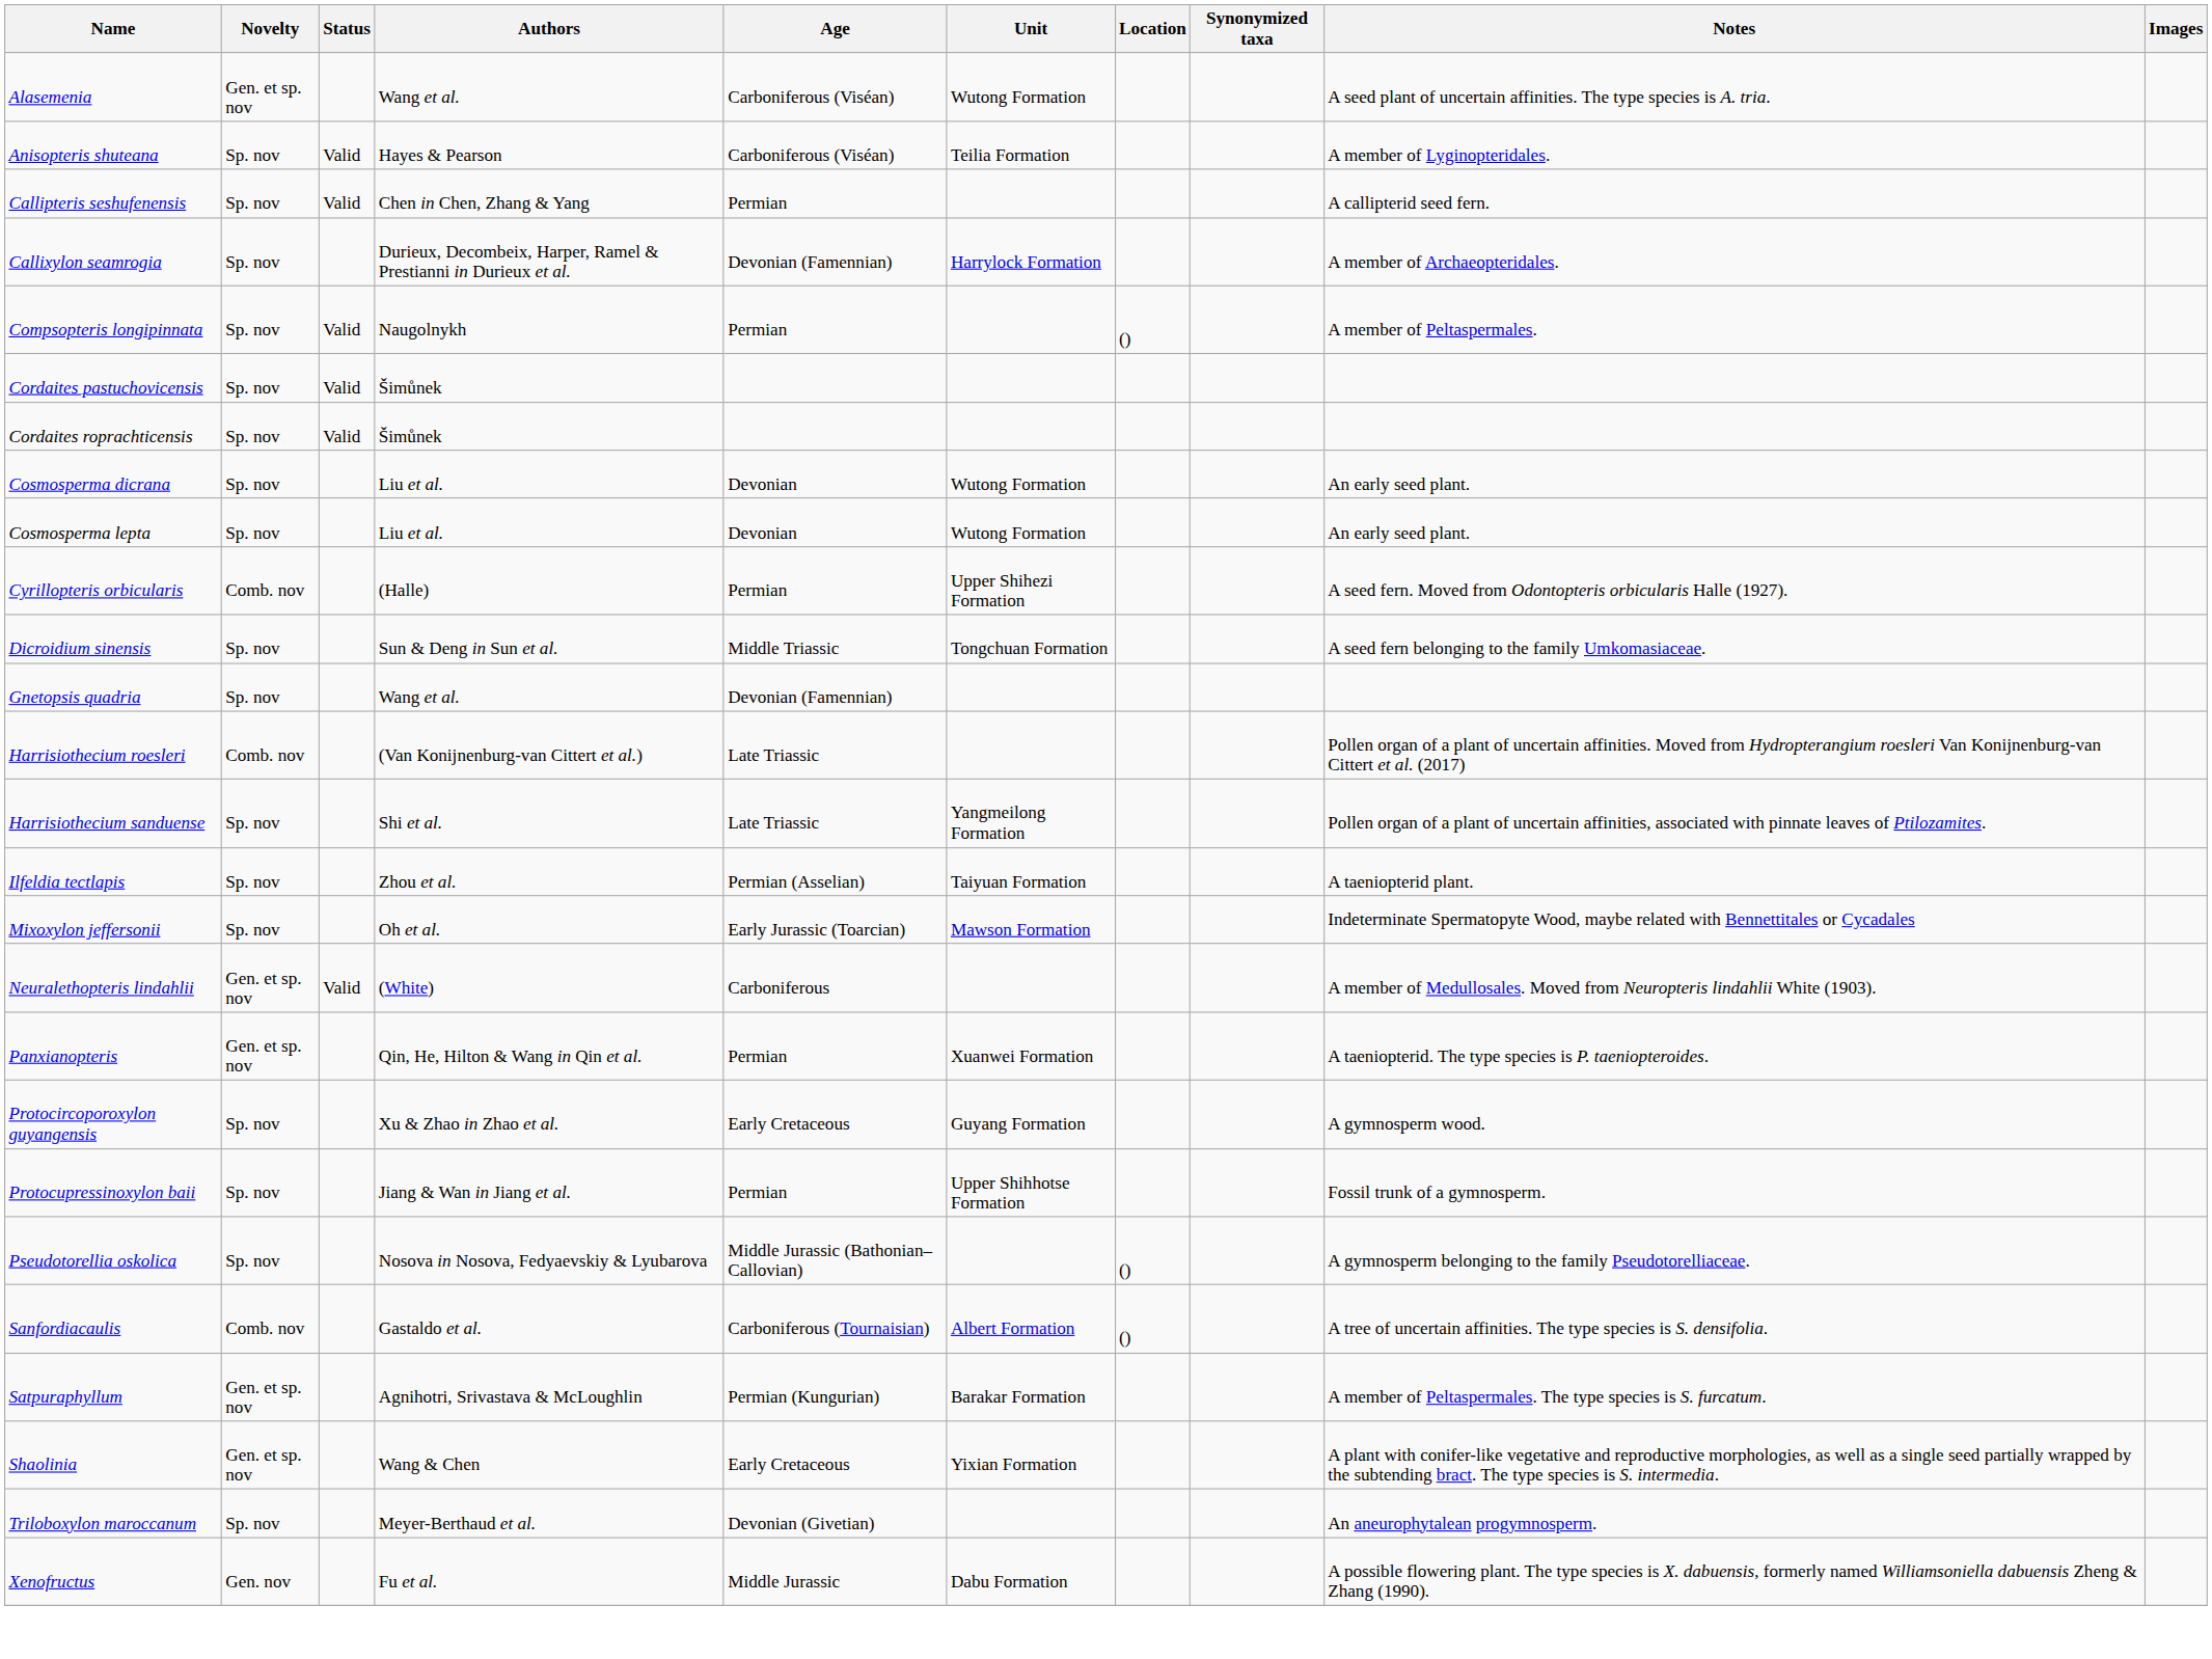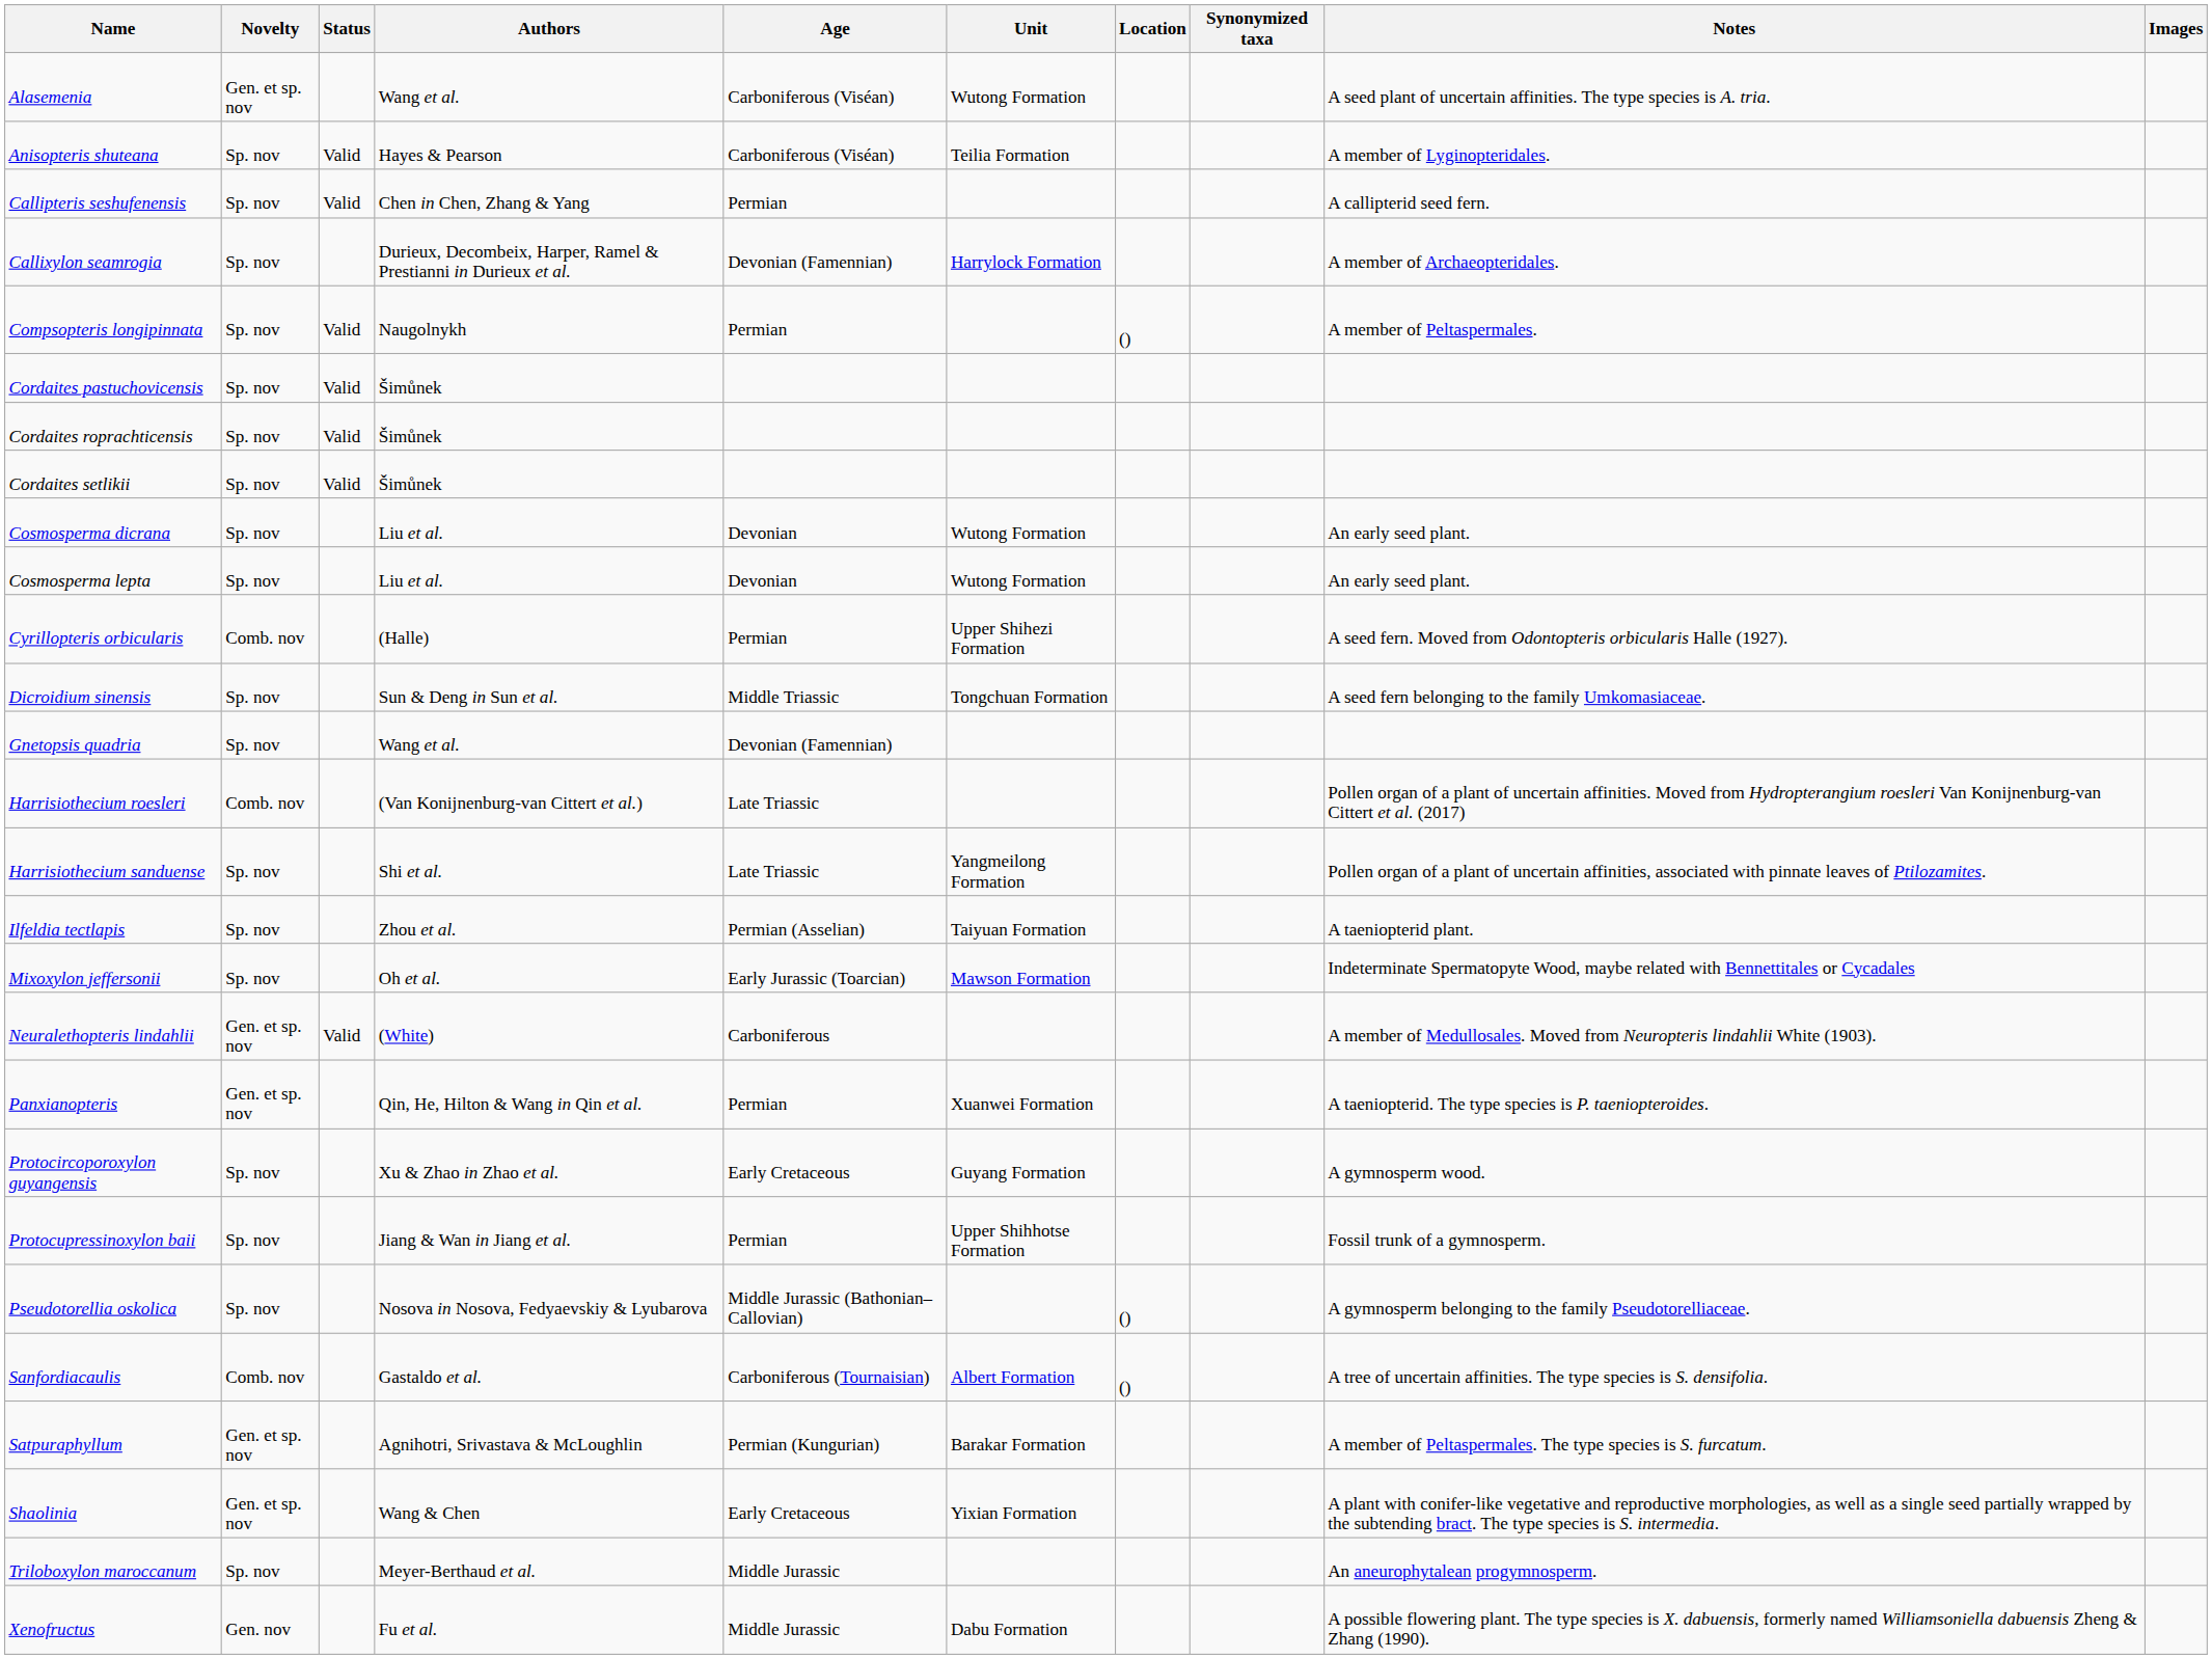+ row: Cordaites setlikii | Sp. nov | Valid | Šimůnek
Triloboxylon maroccanum | Age: Devonian (Givetian) -> Middle Jurassic
